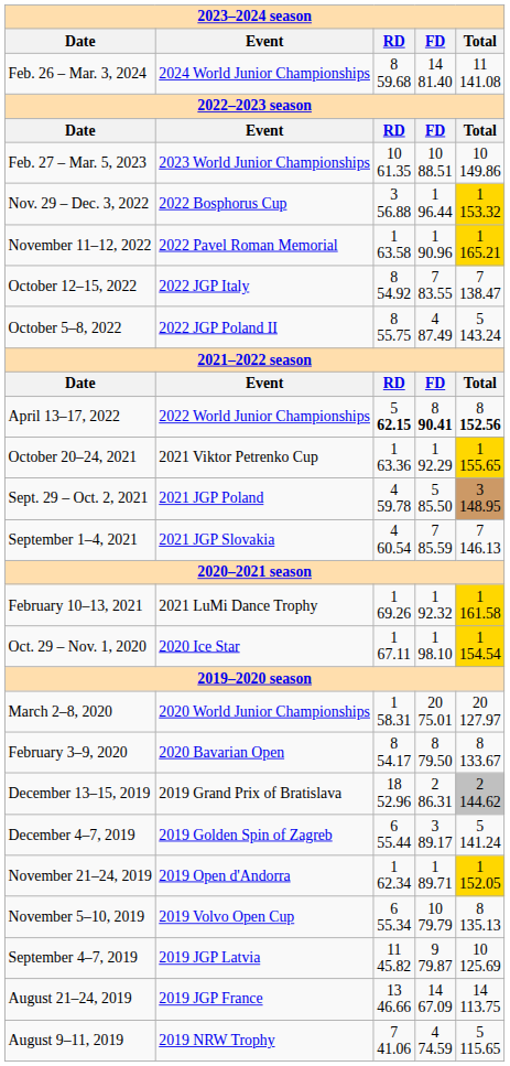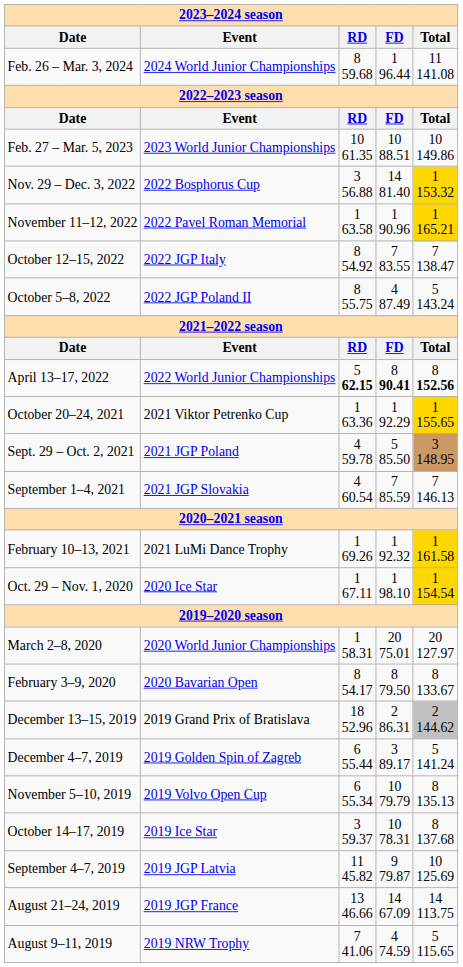Feb. 26 – Mar. 3, 2024 | FD: 14 81.40 -> 1 96.44
Nov. 29 – Dec. 3, 2022 | FD: 1 96.44 -> 14 81.40
- row: November 21–24, 2019 | 2019 Open d'Andorra | 1 62.34 | 1 89.71 | 1 152.05
+ row: October 14–17, 2019 | 2019 Ice Star | 3 59.37 | 10 78.31 | 8 137.68
